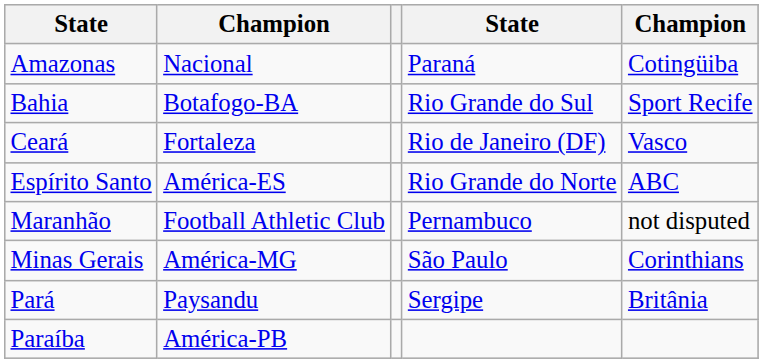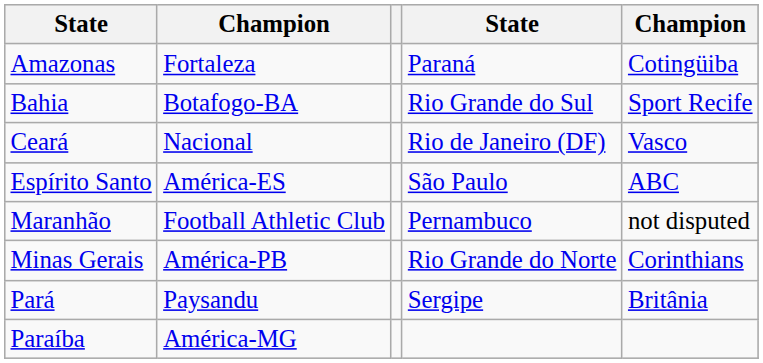Amazonas | column 2: Nacional -> Fortaleza
Ceará | column 2: Fortaleza -> Nacional
Espírito Santo | column 4: Rio Grande do Norte -> São Paulo
Minas Gerais | column 2: América-MG -> América-PB
Minas Gerais | column 4: São Paulo -> Rio Grande do Norte
Paraíba | column 2: América-PB -> América-MG
